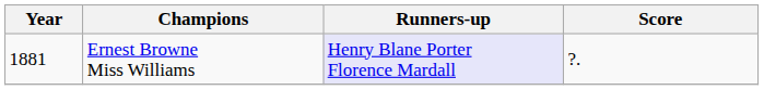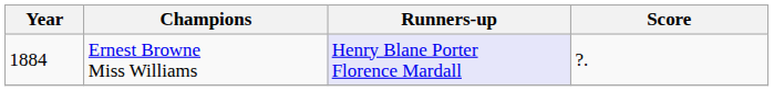Ernest Browne Miss Williams | Year: 1881 -> 1884
